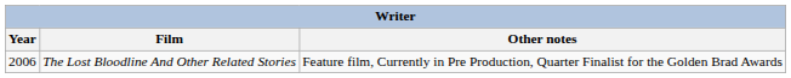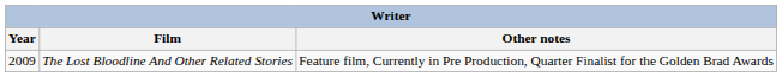The Lost Bloodline And Other Related Stories | Year: 2006 -> 2009
